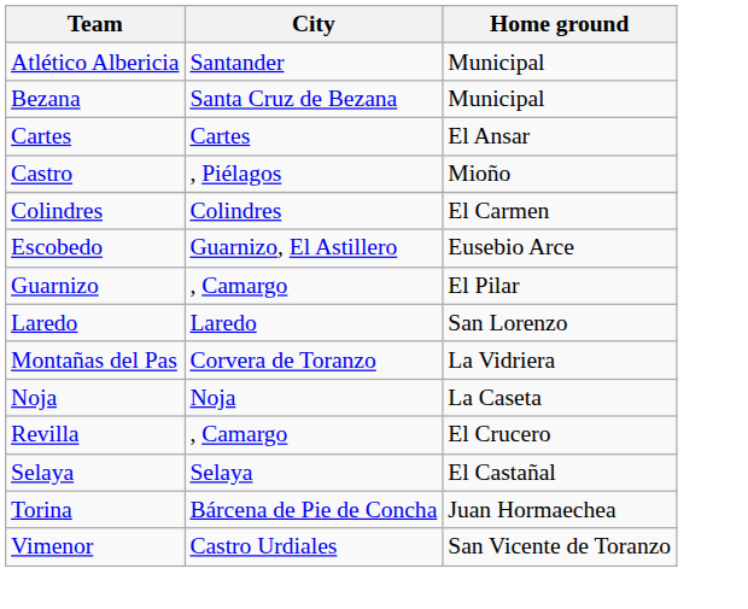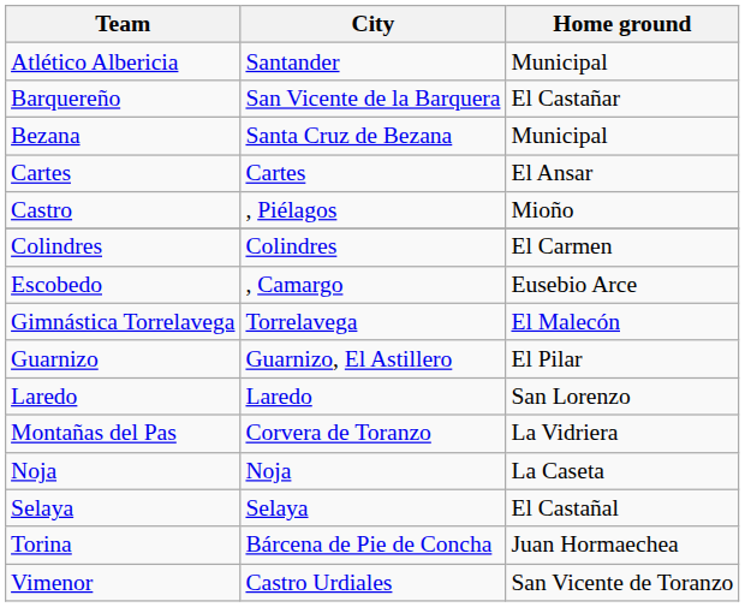+ row: Barquereño | San Vicente de la Barquera | El Castañar
Escobedo | City: Guarnizo, El Astillero -> , Camargo
+ row: Gimnástica Torrelavega | Torrelavega | El Malecón
Guarnizo | City: , Camargo -> Guarnizo, El Astillero
- row: Revilla | , Camargo | El Crucero
